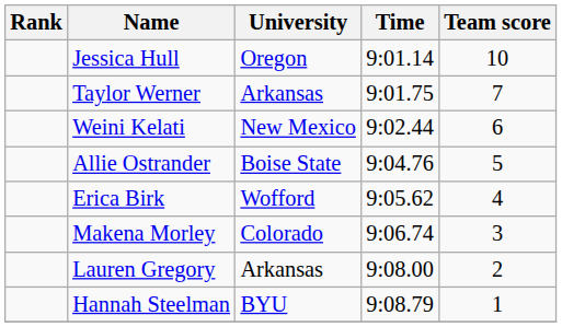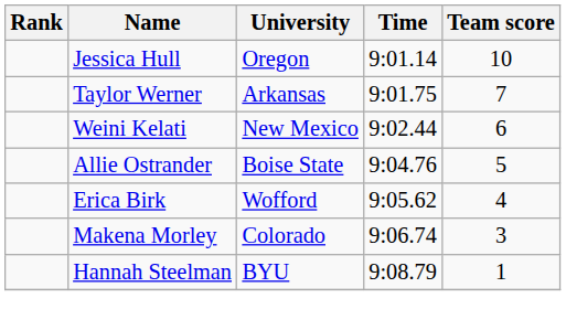- row: Lauren Gregory | Arkansas | 9:08.00 | 2
